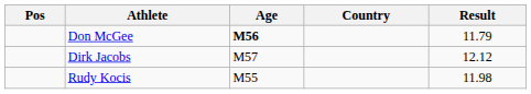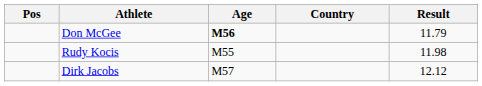rows swapped: Rudy Kocis <-> Dirk Jacobs
